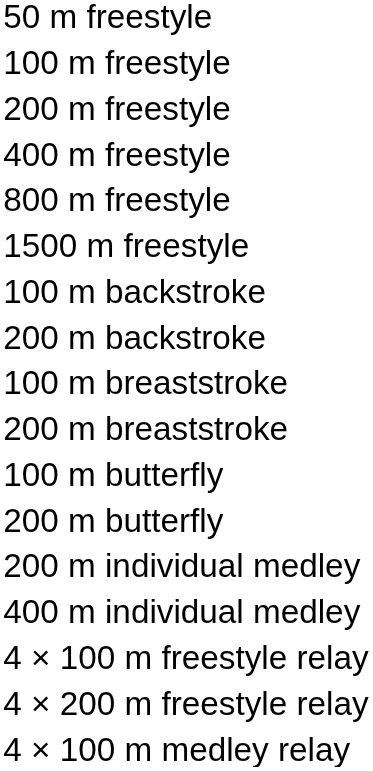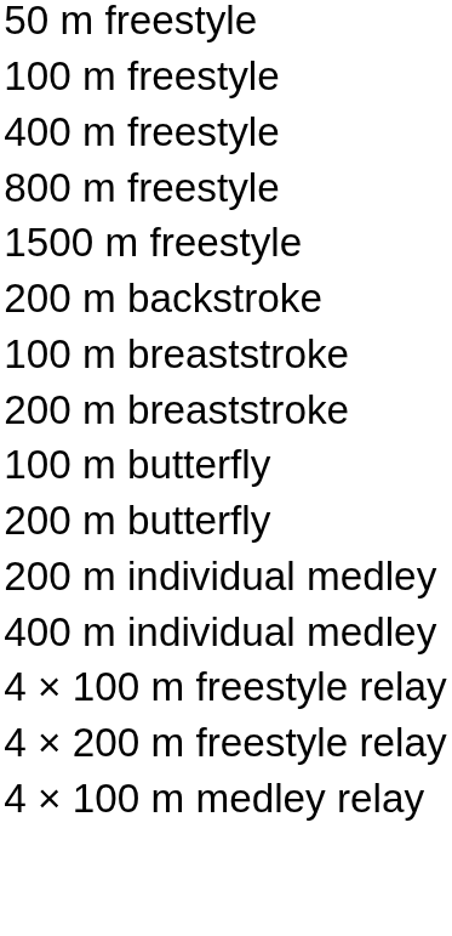- row: 200 m freestyle
- row: 100 m backstroke
